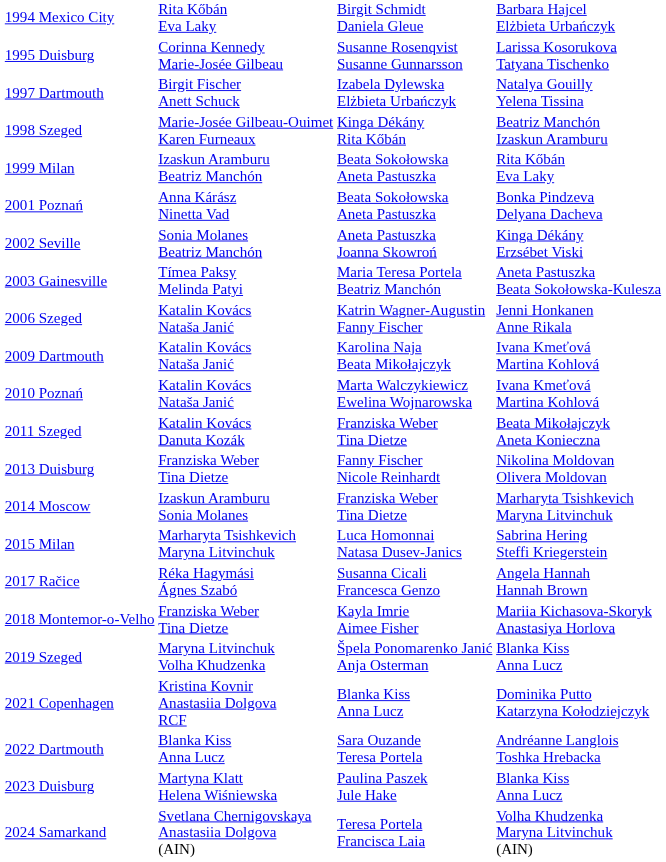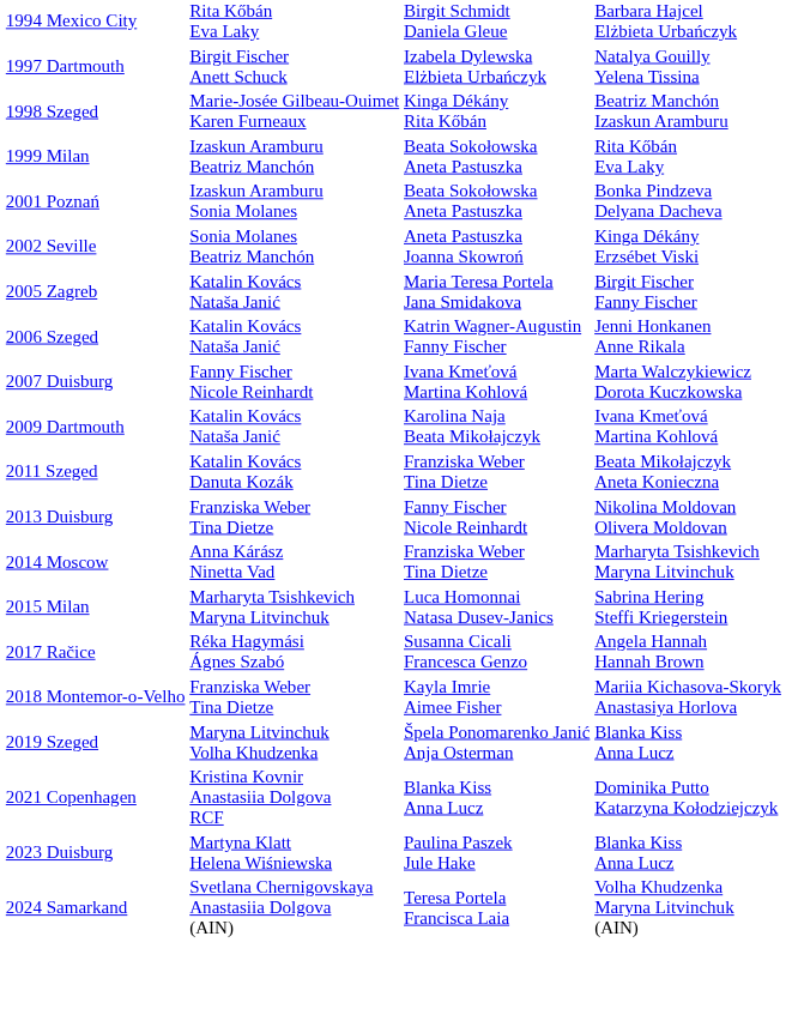- row: 1995 Duisburg | Corinna Kennedy Marie-Josée Gilbeau | Susanne Rosenqvist Susanne Gunnarsson | Larissa Kosorukova Tatyana Tischenko
2001 Poznań | column 2: Anna Kárász Ninetta Vad -> Izaskun Aramburu Sonia Molanes
- row: 2003 Gainesville | Tímea Paksy Melinda Patyi | Maria Teresa Portela Beatriz Manchón | Aneta Pastuszka Beata Sokołowska-Kulesza
+ row: 2005 Zagreb | Katalin Kovács Nataša Janić | Maria Teresa Portela Jana Smidakova | Birgit Fischer Fanny Fischer
+ row: 2007 Duisburg | Fanny Fischer Nicole Reinhardt | Ivana Kmeťová Martina Kohlová | Marta Walczykiewicz Dorota Kuczkowska
- row: 2010 Poznań | Katalin Kovács Nataša Janić | Marta Walczykiewicz Ewelina Wojnarowska | Ivana Kmeťová Martina Kohlová
2014 Moscow | column 2: Izaskun Aramburu Sonia Molanes -> Anna Kárász Ninetta Vad
- row: 2022 Dartmouth | Blanka Kiss Anna Lucz | Sara Ouzande Teresa Portela | Andréanne Langlois Toshka Hrebacka
